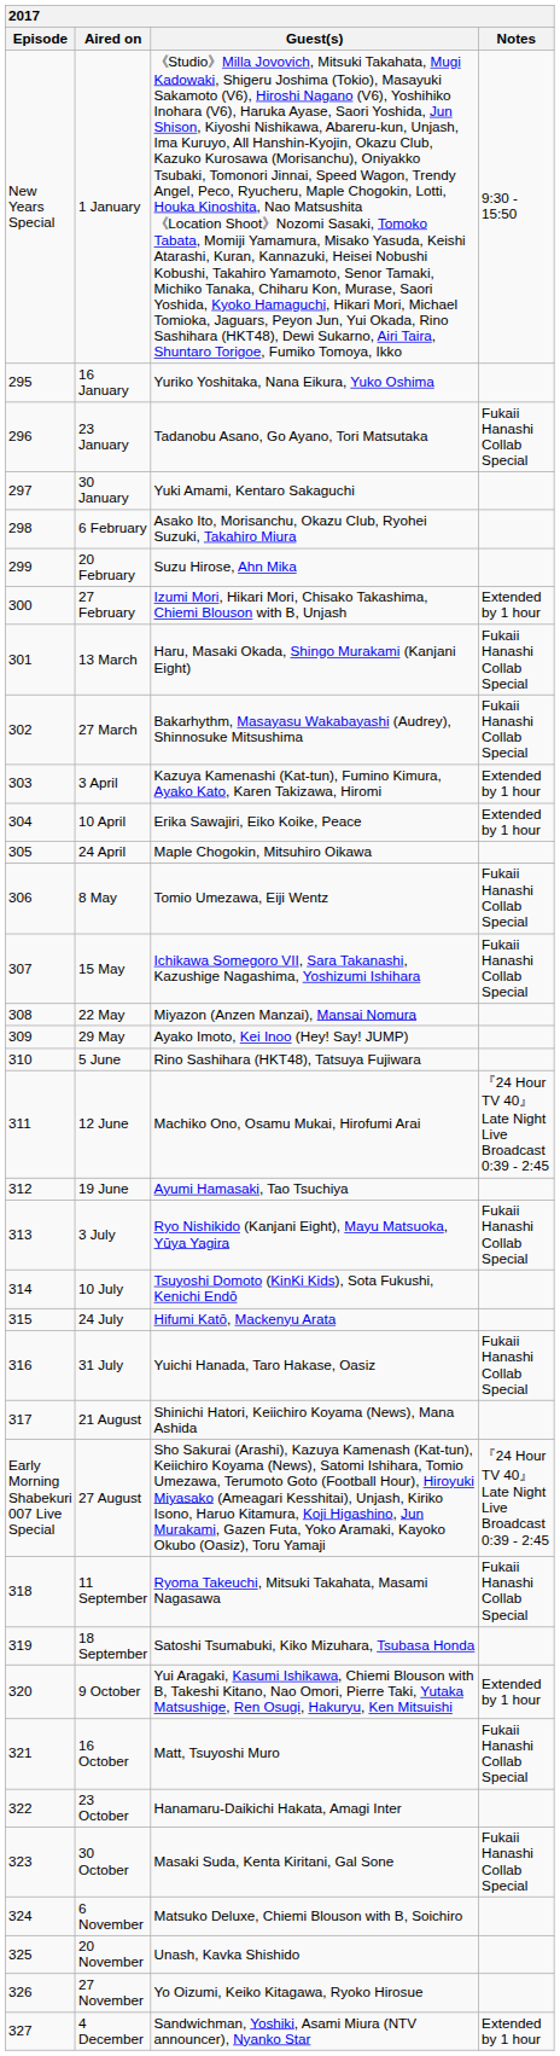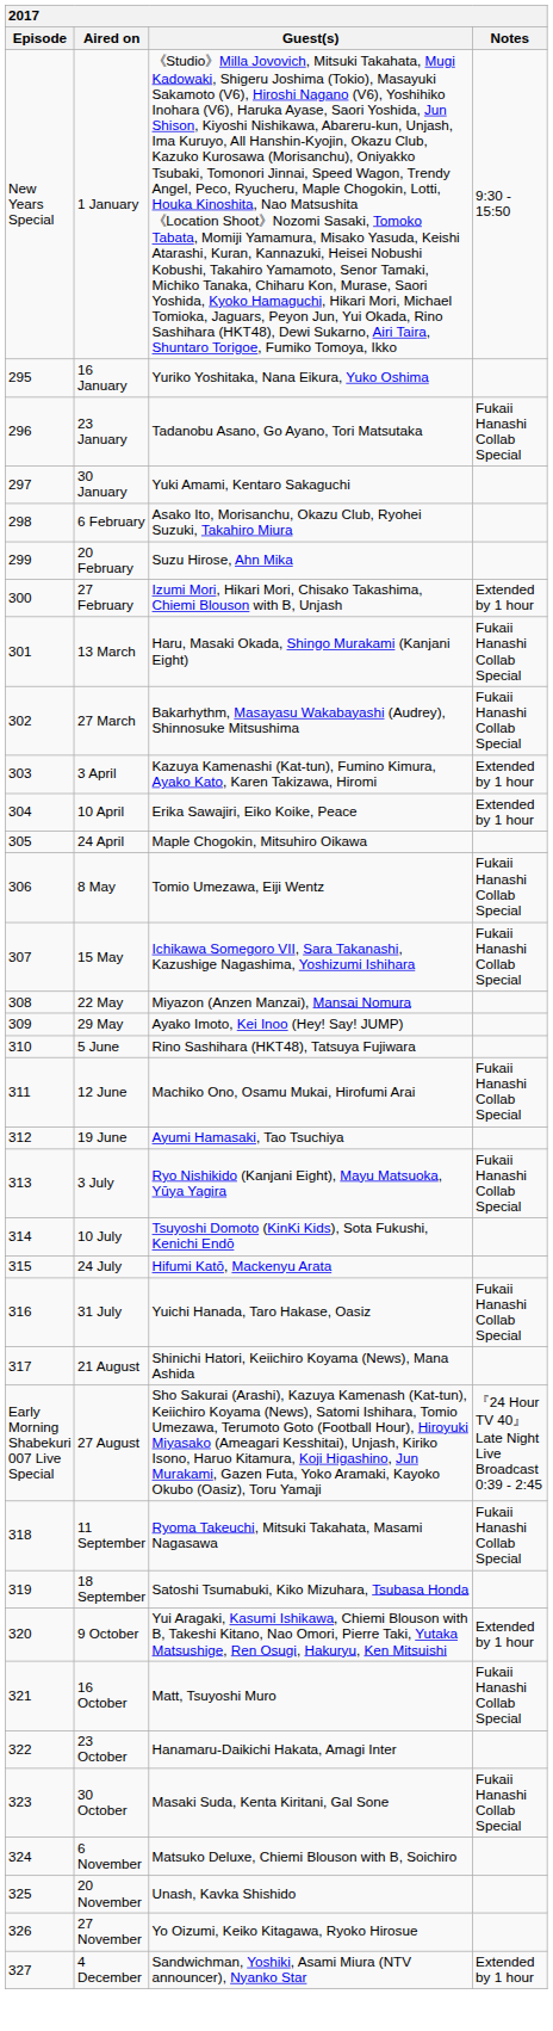12 June | Notes: 『24 Hour TV 40』 Late Night Live Broadcast 0:39 - 2:45 -> Fukaii Hanashi Collab Special
